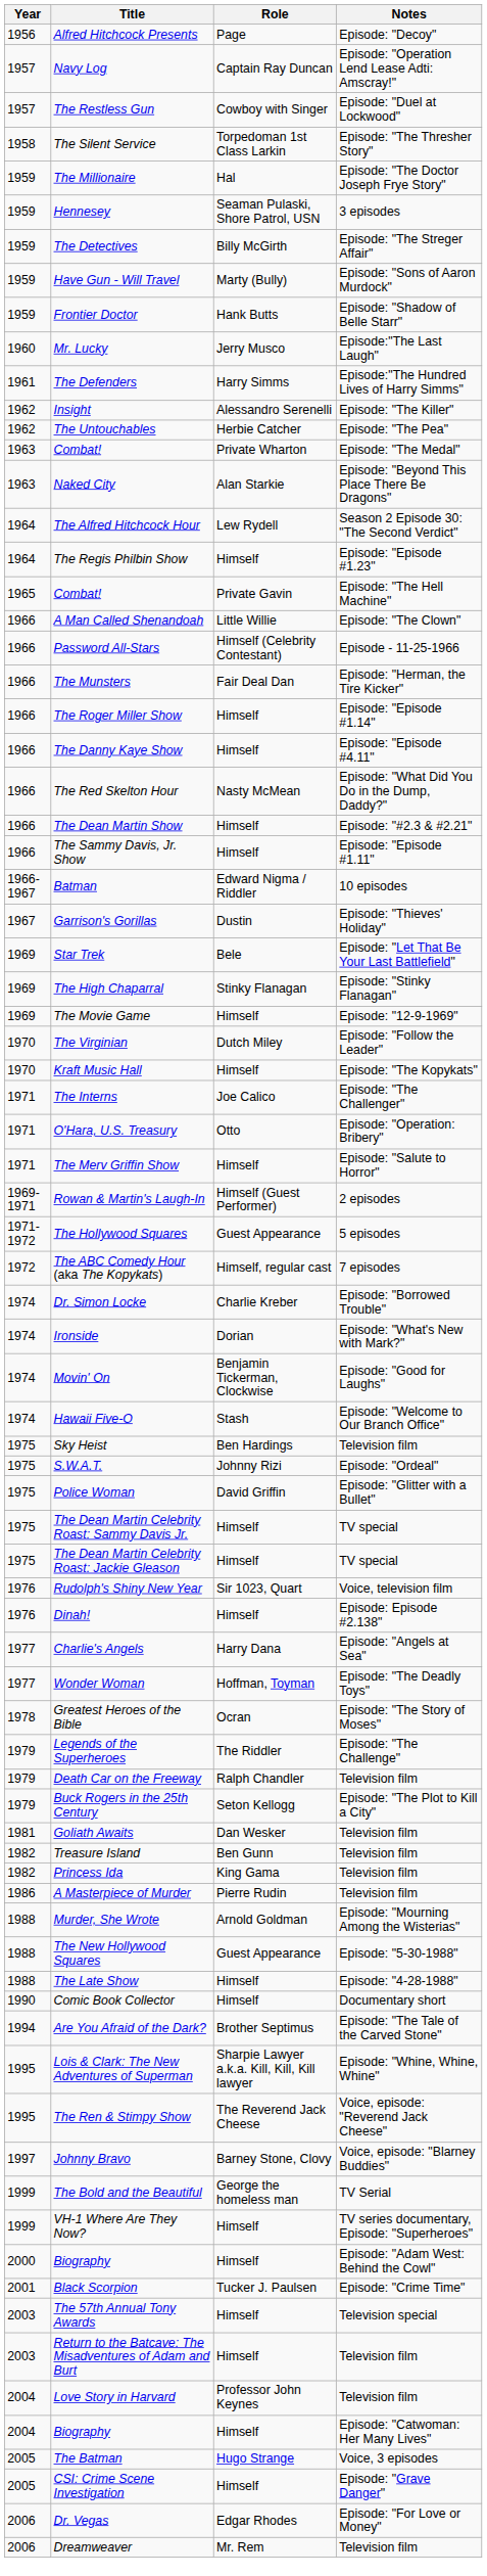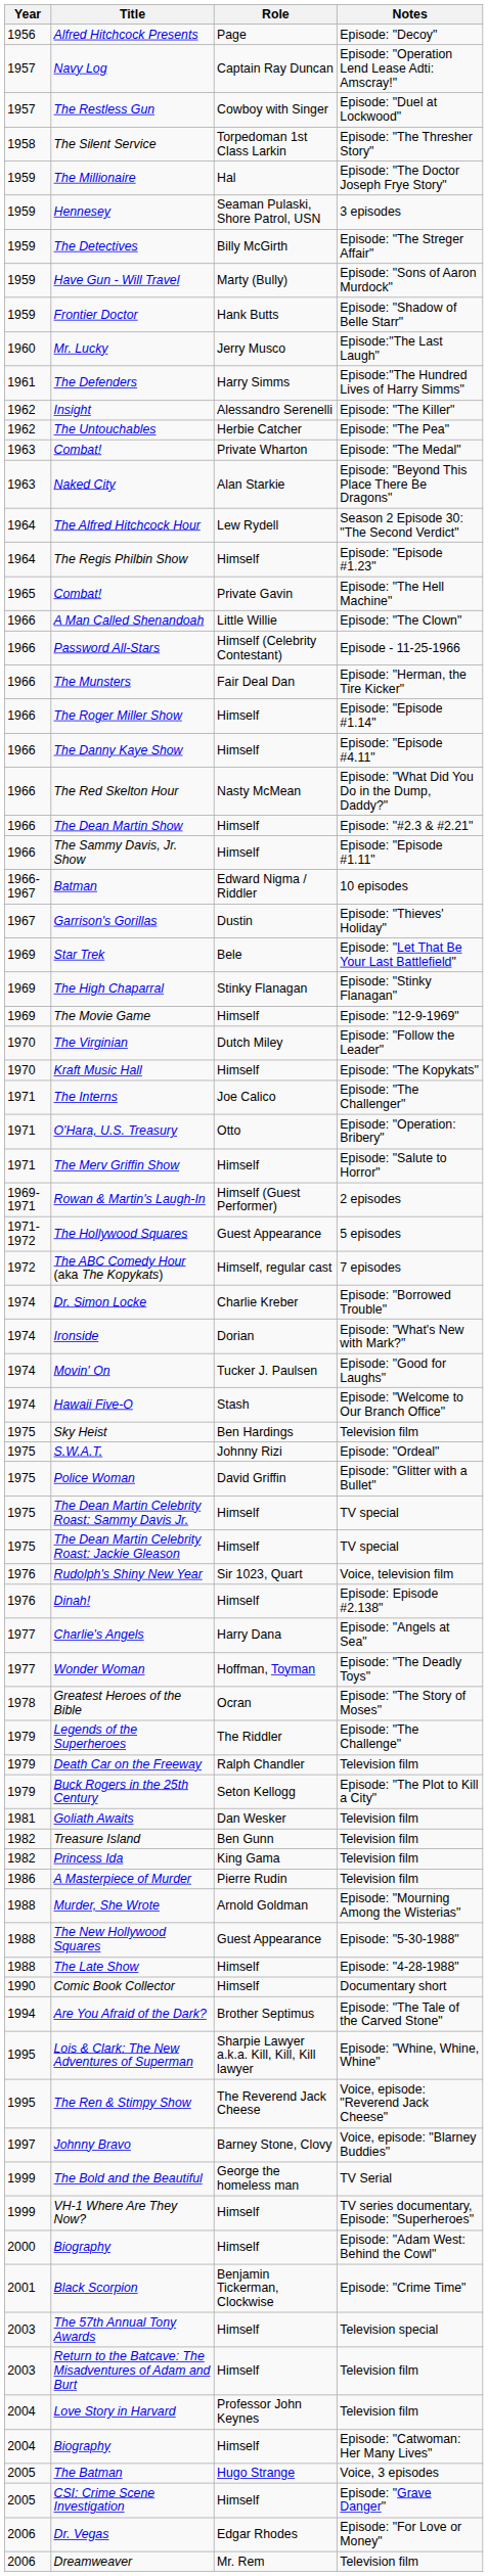Movin' On | Role: Benjamin Tickerman, Clockwise -> Tucker J. Paulsen
Black Scorpion | Role: Tucker J. Paulsen -> Benjamin Tickerman, Clockwise
